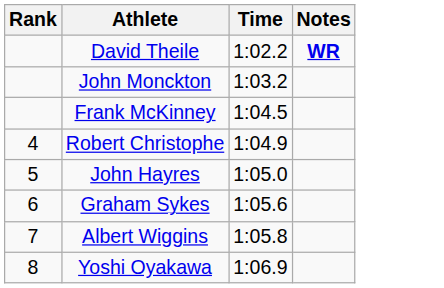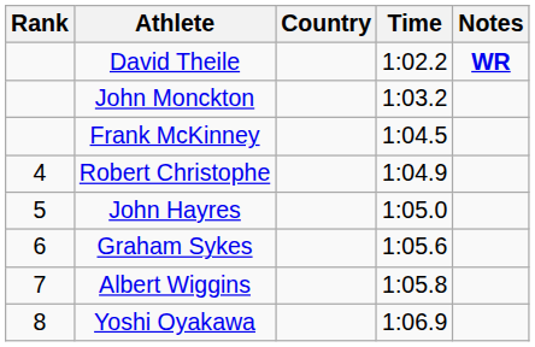+ column: Country
